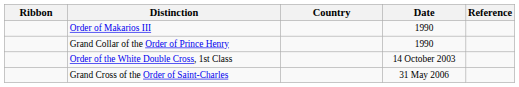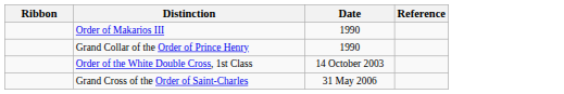- column: Country
